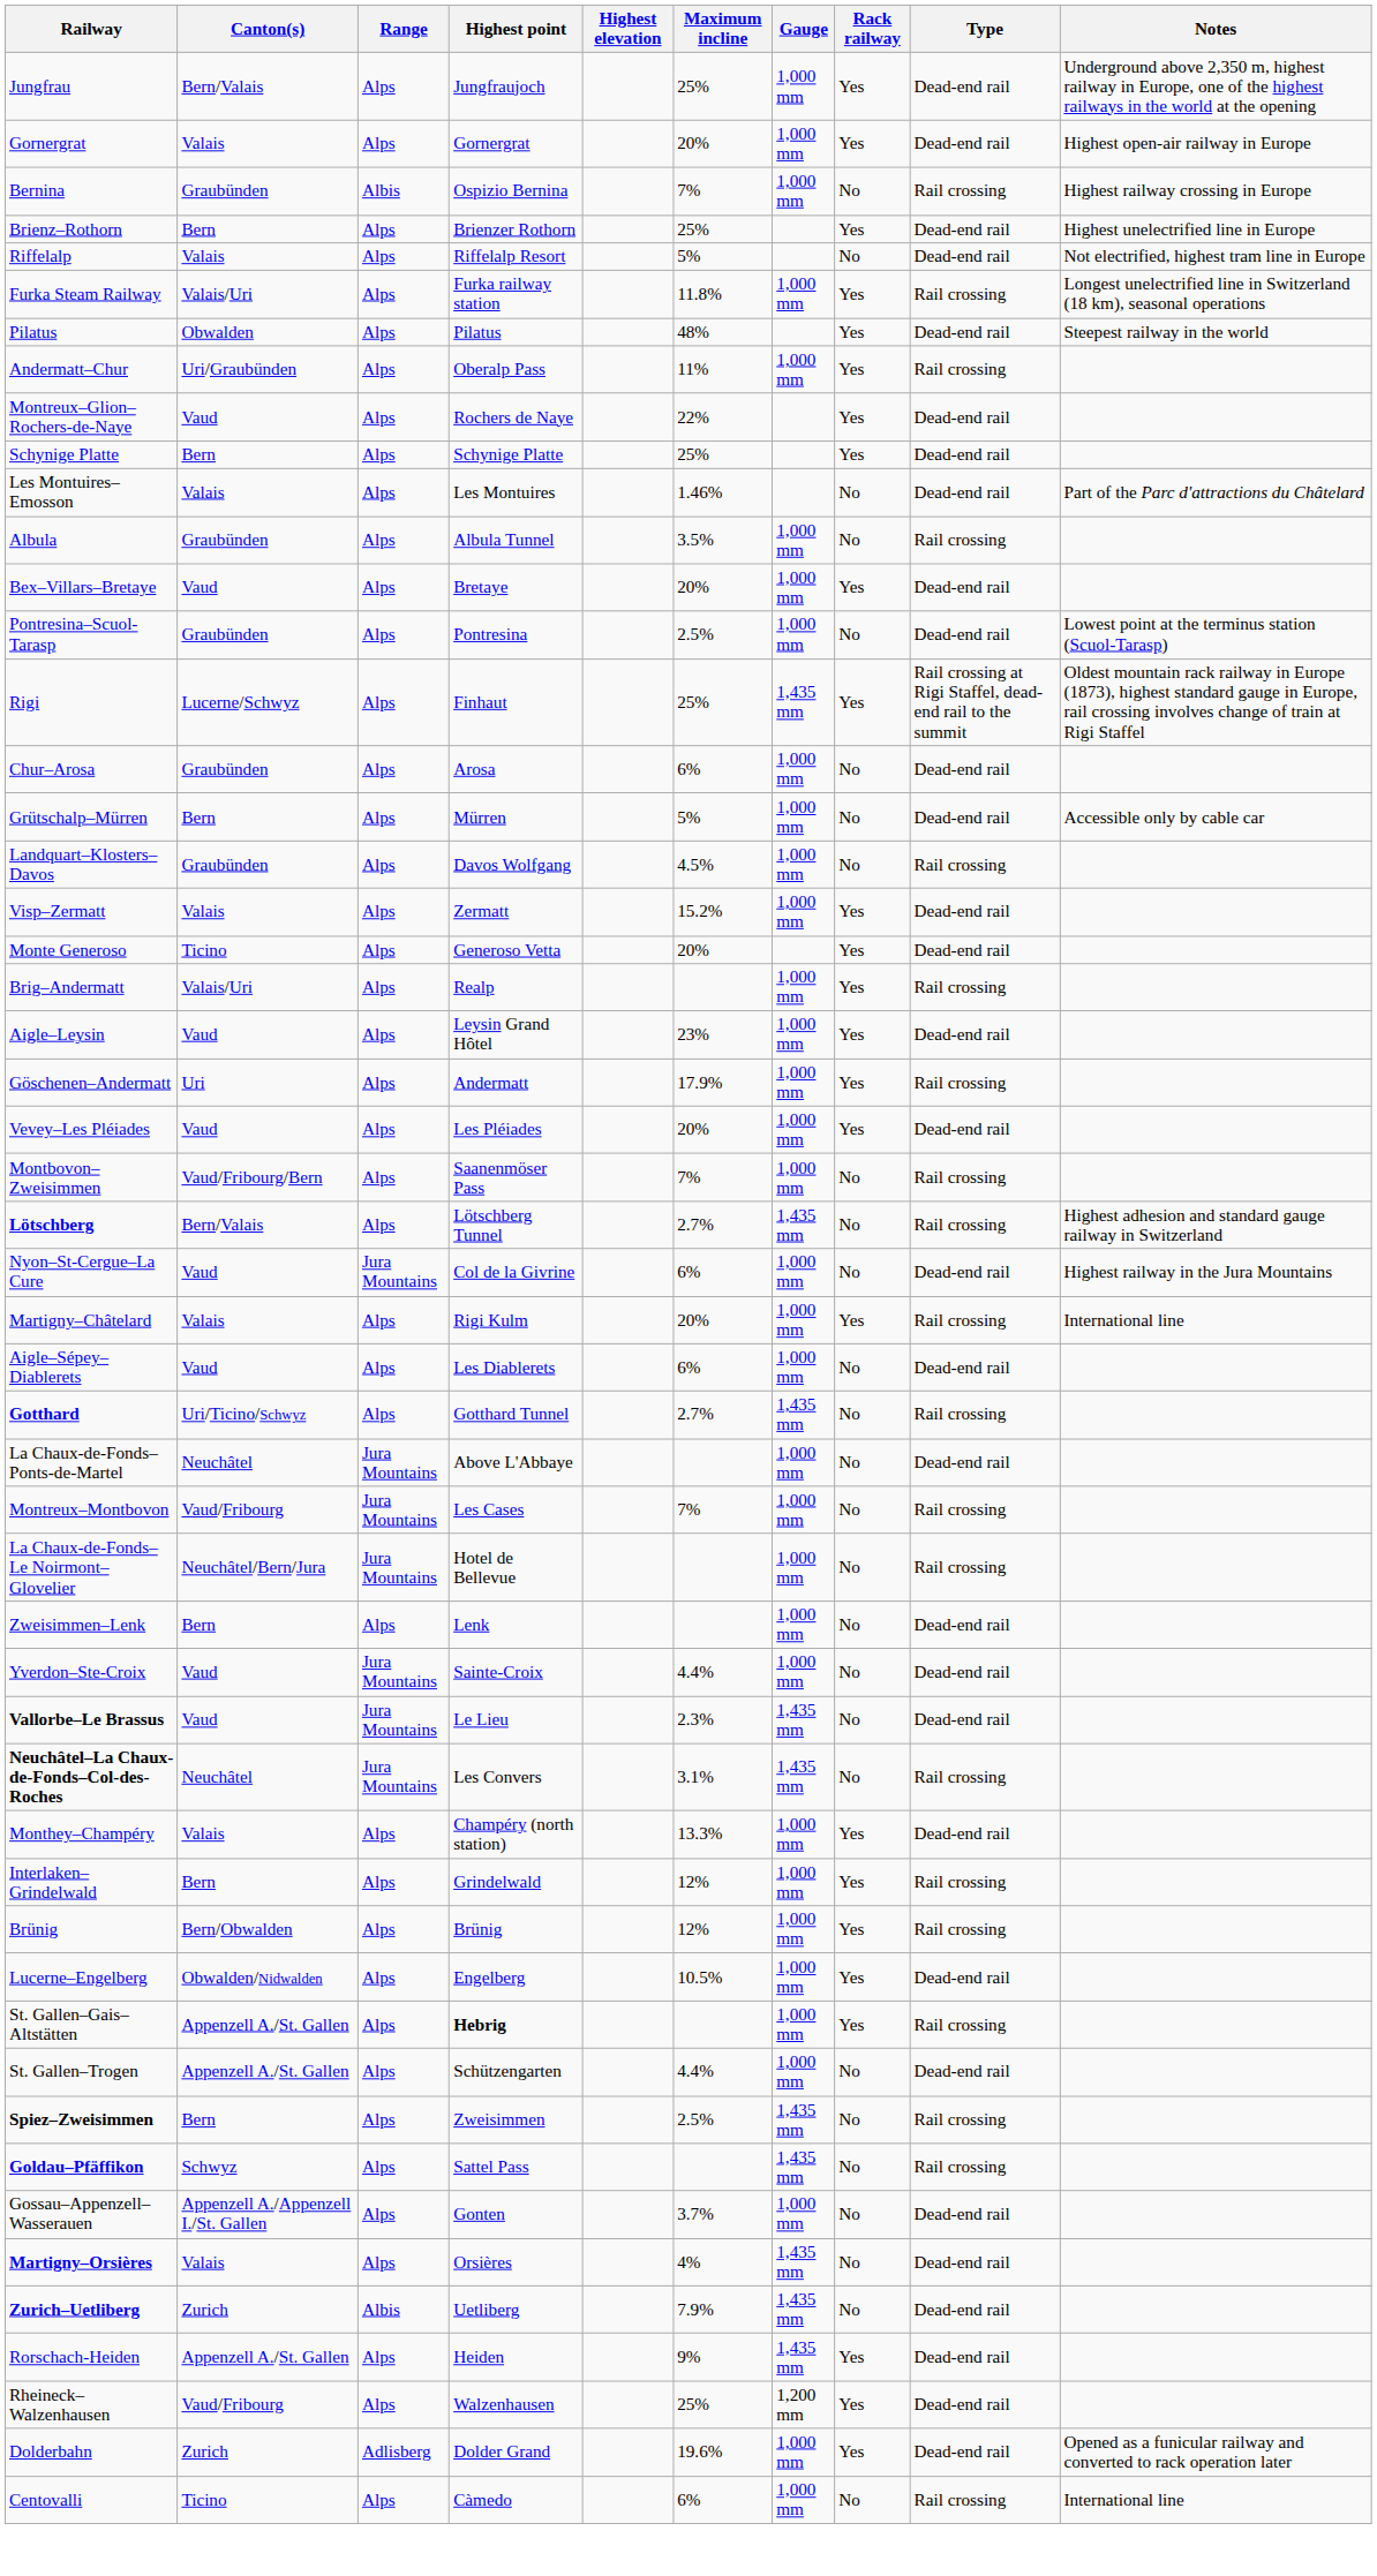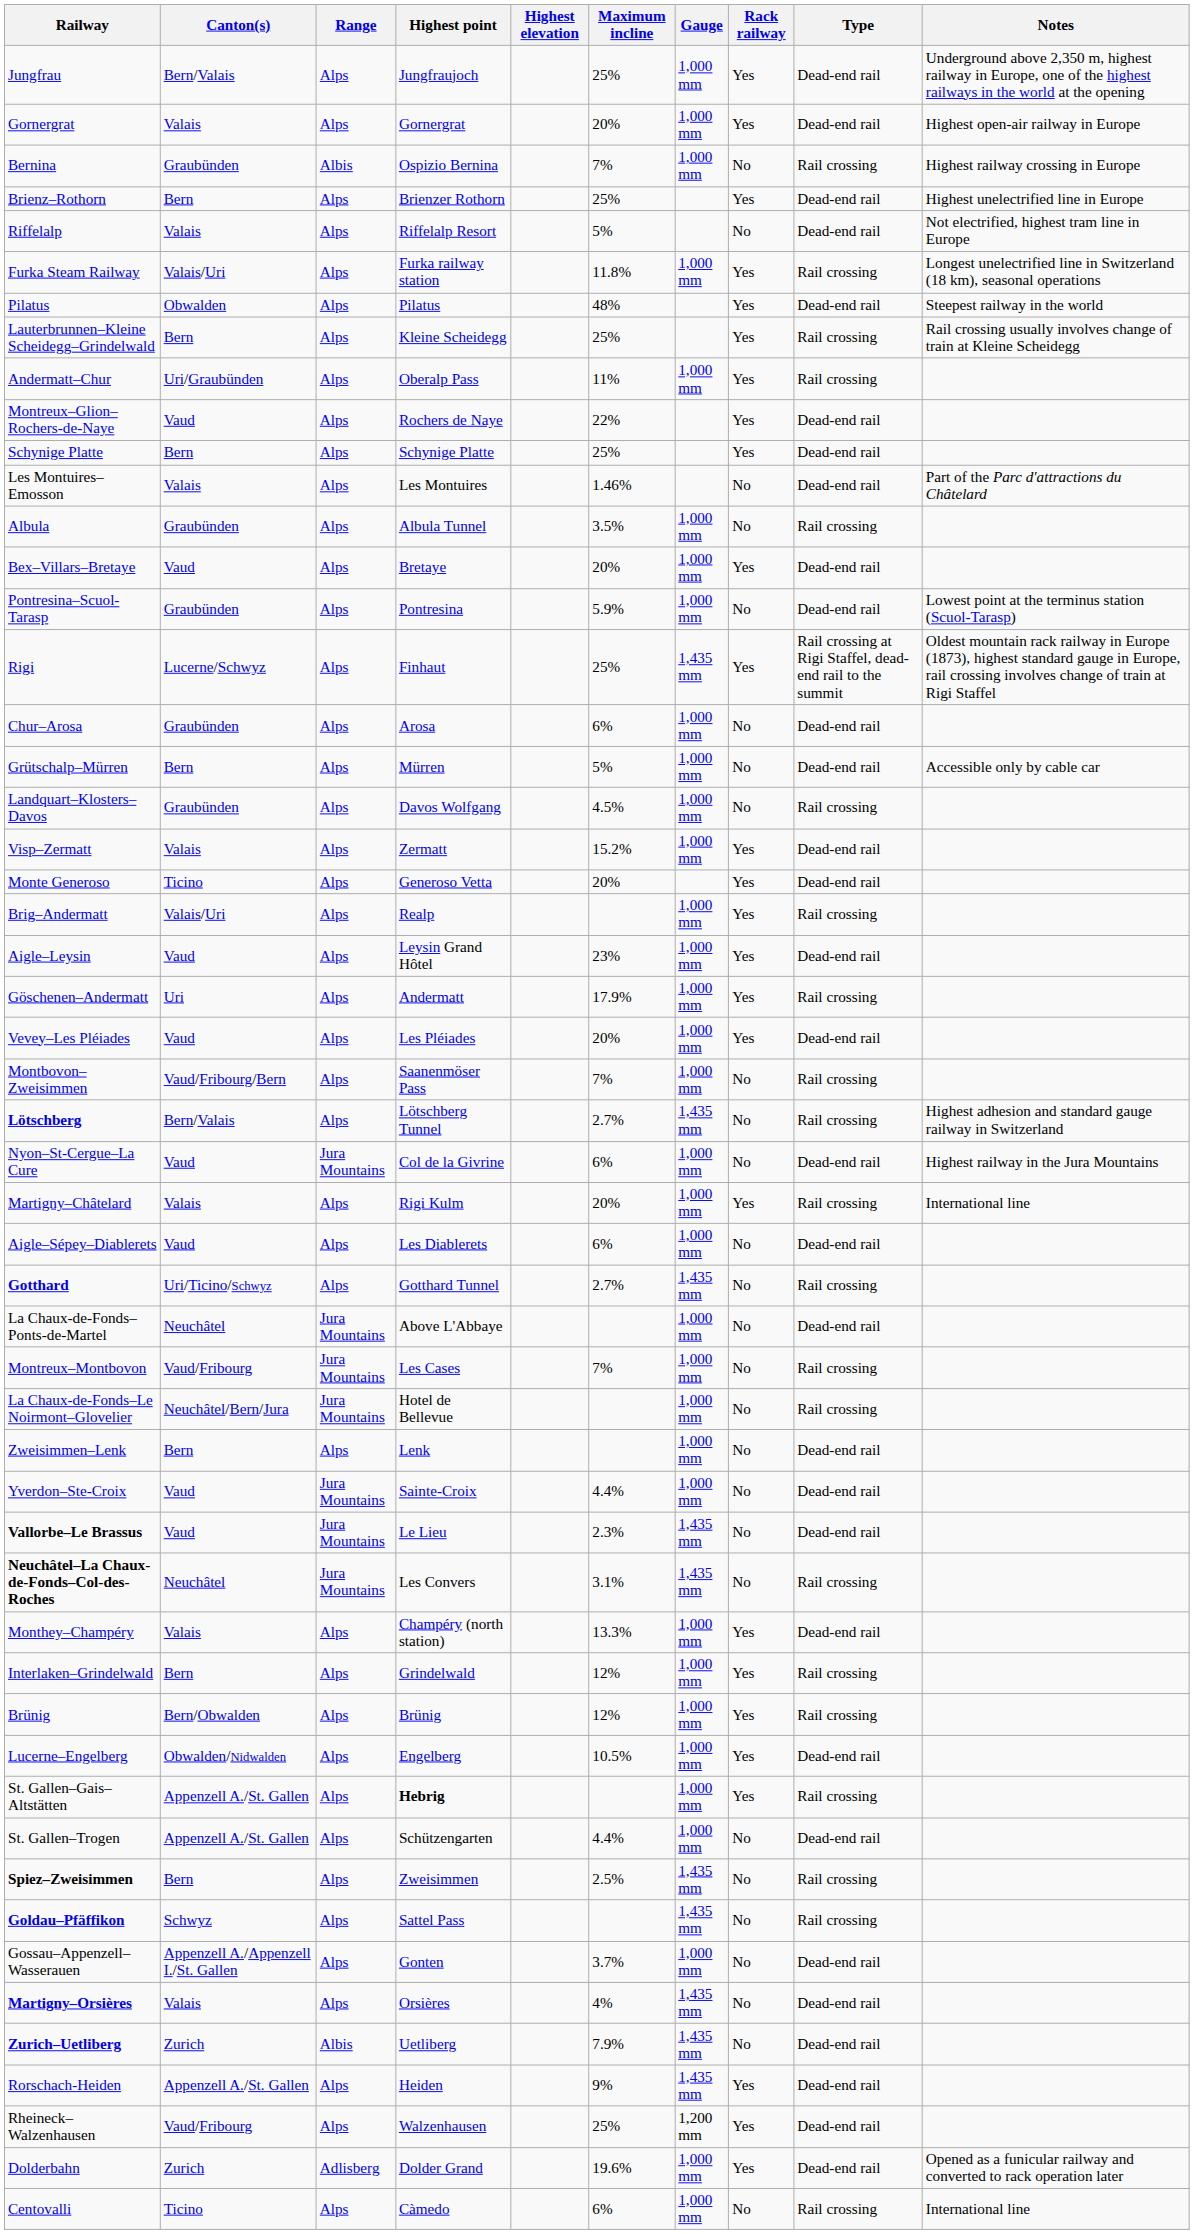+ row: Lauterbrunnen–Kleine Scheidegg–Grindelwald | Bern | Alps | Kleine Scheidegg | 25% | Yes | Rail crossing | Rail crossing usually involves change of train at Kleine Scheidegg
Pontresina–Scuol-Tarasp | Maximum incline: 2.5% -> 5.9%
